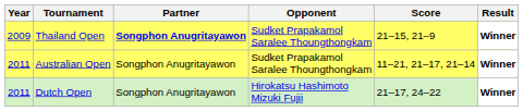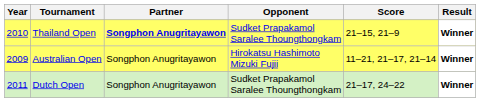Thailand Open | Year: 2009 -> 2010
Australian Open | Year: 2011 -> 2009
Australian Open | Opponent: Sudket Prapakamol Saralee Thoungthongkam -> Hirokatsu Hashimoto Mizuki Fujii
Dutch Open | Opponent: Hirokatsu Hashimoto Mizuki Fujii -> Sudket Prapakamol Saralee Thoungthongkam
